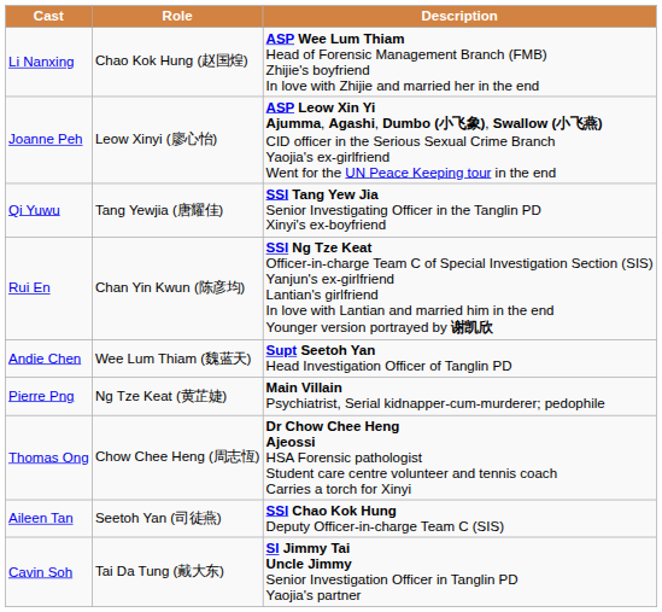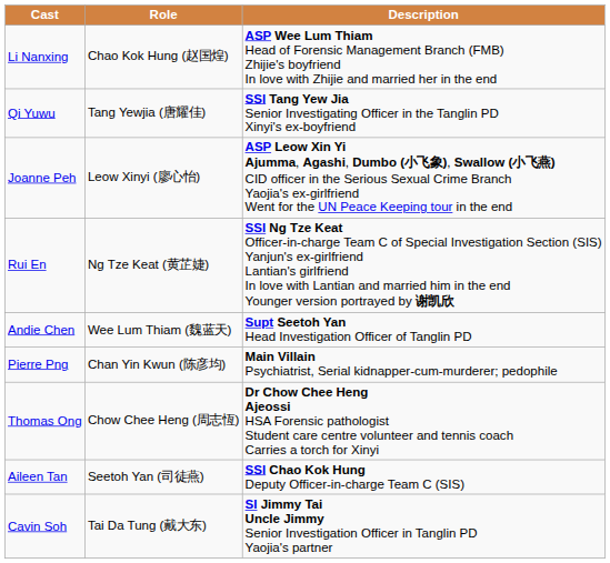rows swapped: Qi Yuwu <-> Joanne Peh
Rui En | Role: Chan Yin Kwun (陈彦均) -> Ng Tze Keat (黄芷婕)
Pierre Png | Role: Ng Tze Keat (黄芷婕) -> Chan Yin Kwun (陈彦均)
